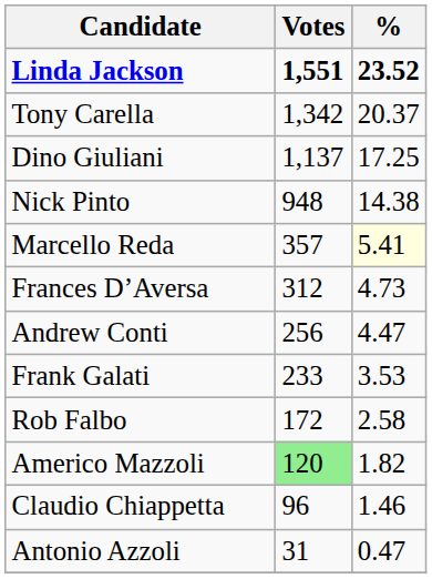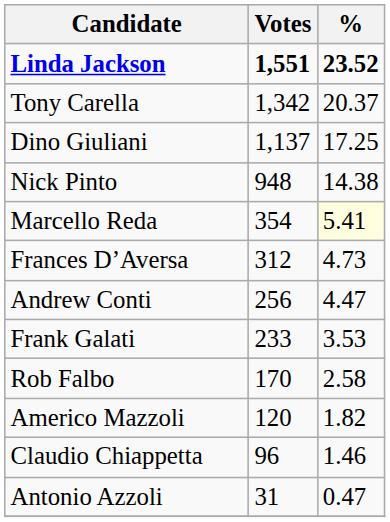Marcello Reda | Votes: 357 -> 354
Rob Falbo | Votes: 172 -> 170
Americo Mazzoli | Votes: lightgreen background -> no background
